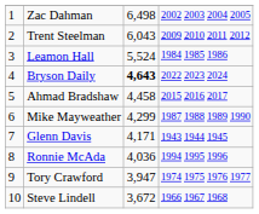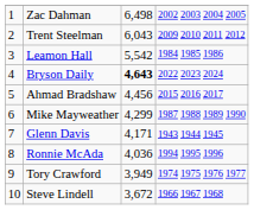Leamon Hall | column 3: 5,524 -> 5,542
Ahmad Bradshaw | column 3: 4,458 -> 4,456
Tory Crawford | column 3: 3,947 -> 3,949
